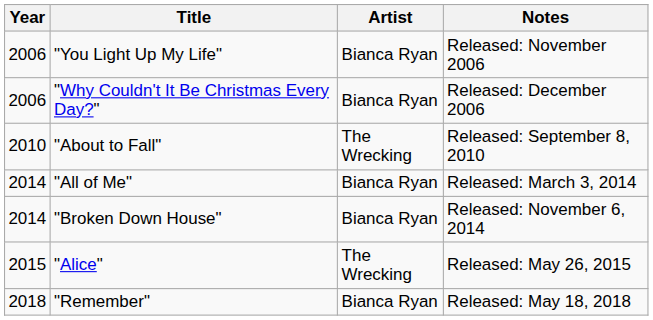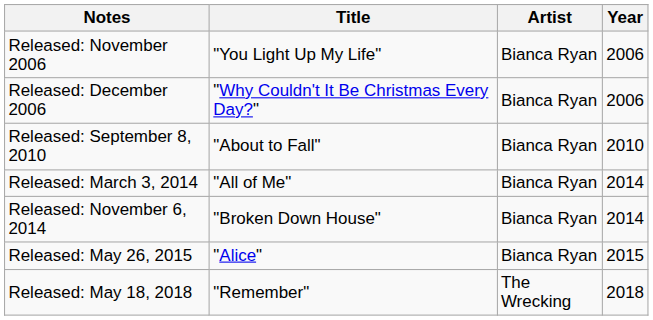columns swapped: Year <-> Notes
"About to Fall" | Artist: The Wrecking -> Bianca Ryan
"Alice" | Artist: The Wrecking -> Bianca Ryan
"Remember" | Artist: Bianca Ryan -> The Wrecking
